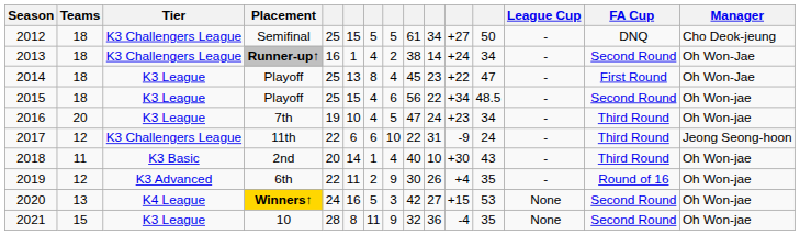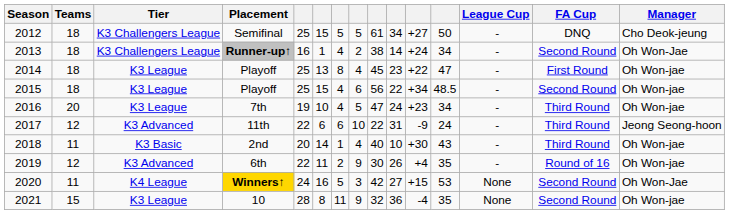2014 / Playoff | Manager: Oh Won-Jae -> Oh Won-jae
11th | Tier: K3 Challengers League -> K3 Advanced
Winners↑ | Teams: 13 -> 11
Winners↑ | Manager: Oh Won-jae -> Oh Won-Jae
